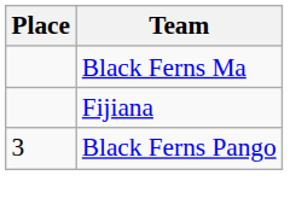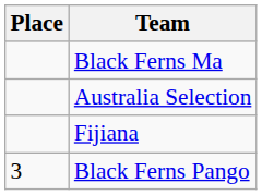+ row: Australia Selection
